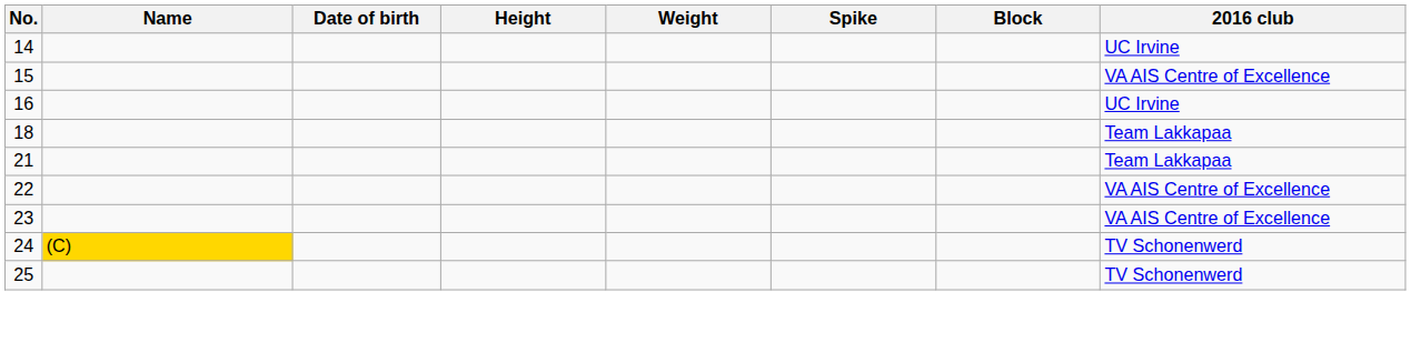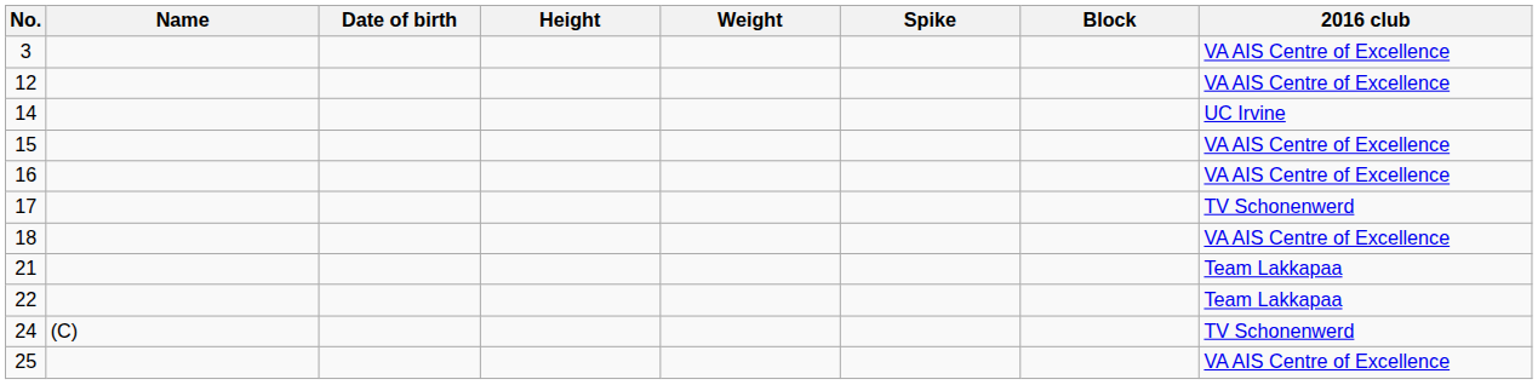+ row: 3 | VA AIS Centre of Excellence
+ row: 12 | VA AIS Centre of Excellence
16 | 2016 club: UC Irvine -> VA AIS Centre of Excellence
+ row: 17 | TV Schonenwerd
18 | 2016 club: Team Lakkapaa -> VA AIS Centre of Excellence
22 | 2016 club: VA AIS Centre of Excellence -> Team Lakkapaa
- row: 23 | VA AIS Centre of Excellence
24 | Name: gold background -> no background
25 | 2016 club: TV Schonenwerd -> VA AIS Centre of Excellence
